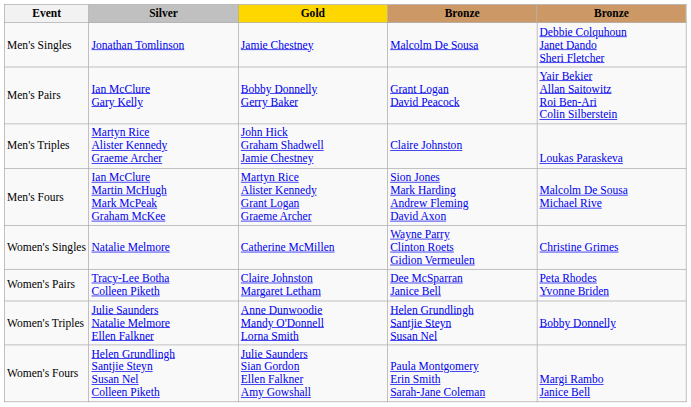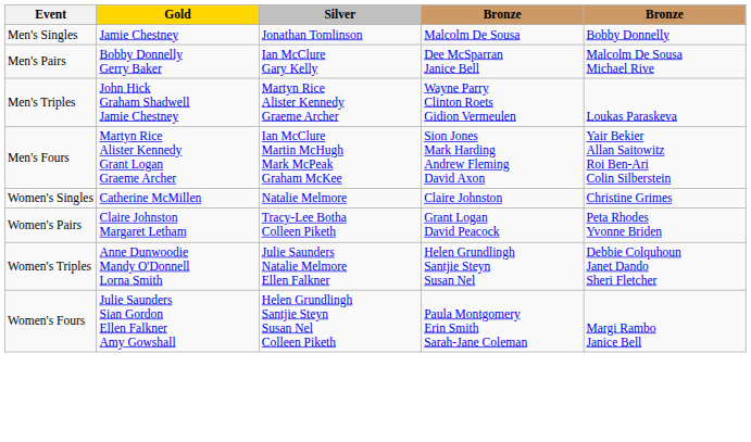columns swapped: Gold <-> Silver
Men's Singles | column 5: Debbie Colquhoun Janet Dando Sheri Fletcher -> Bobby Donnelly
Men's Pairs | column 4: Grant Logan David Peacock -> Dee McSparran Janice Bell
Men's Pairs | column 5: Yair Bekier Allan Saitowitz Roi Ben-Ari Colin Silberstein -> Malcolm De Sousa Michael Rive
Men's Triples | column 4: Claire Johnston -> Wayne Parry Clinton Roets Gidion Vermeulen
Men's Fours | column 5: Malcolm De Sousa Michael Rive -> Yair Bekier Allan Saitowitz Roi Ben-Ari Colin Silberstein
Women's Singles | column 4: Wayne Parry Clinton Roets Gidion Vermeulen -> Claire Johnston
Women's Pairs | column 4: Dee McSparran Janice Bell -> Grant Logan David Peacock
Women's Triples | column 5: Bobby Donnelly -> Debbie Colquhoun Janet Dando Sheri Fletcher
